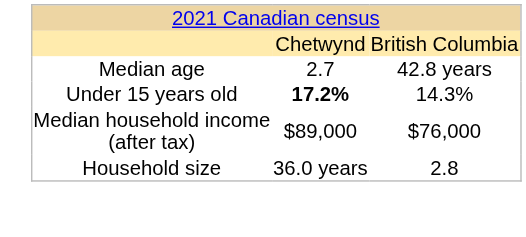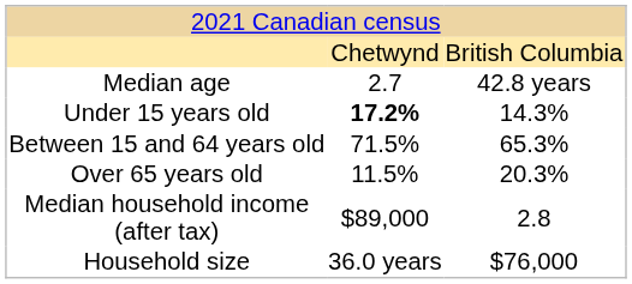+ row: Between 15 and 64 years old | 71.5% | 65.3%
+ row: Over 65 years old | 11.5% | 20.3%
Median household income (after tax) | column 3: $76,000 -> 2.8
Household size | column 3: 2.8 -> $76,000
